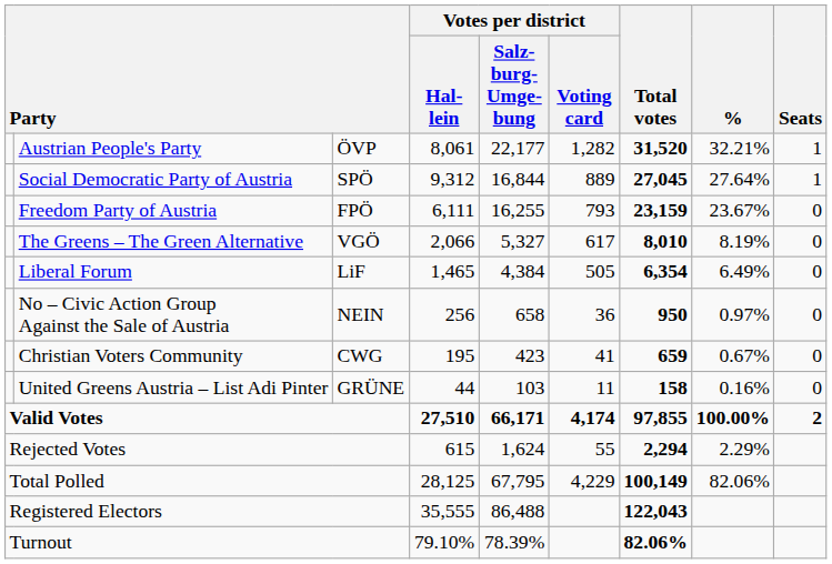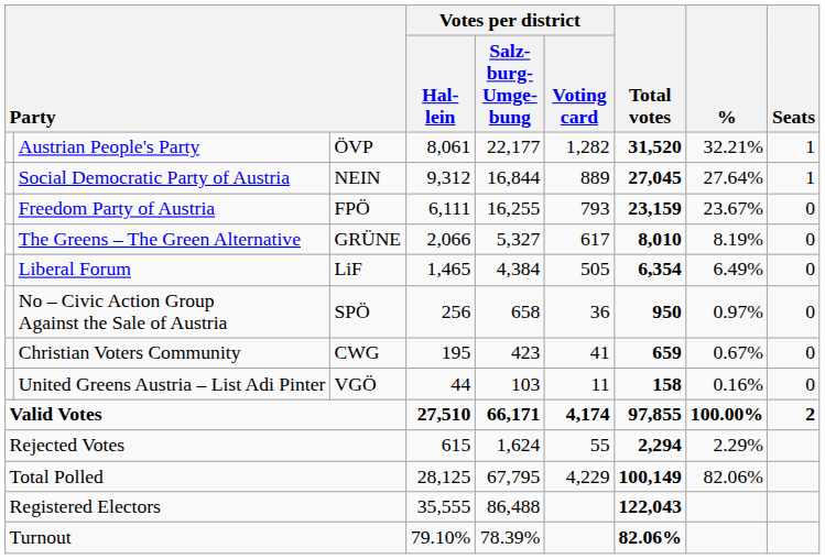Social Democratic Party of Austria | column 3: SPÖ -> NEIN
The Greens – The Green Alternative | column 3: VGÖ -> GRÜNE
No – Civic Action Group Against the Sale of Austria | column 3: NEIN -> SPÖ
United Greens Austria – List Adi Pinter | column 3: GRÜNE -> VGÖ
